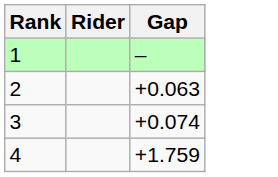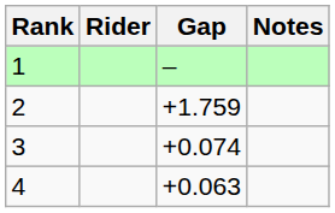+ column: Notes
2 | Gap: +0.063 -> +1.759
4 | Gap: +1.759 -> +0.063
